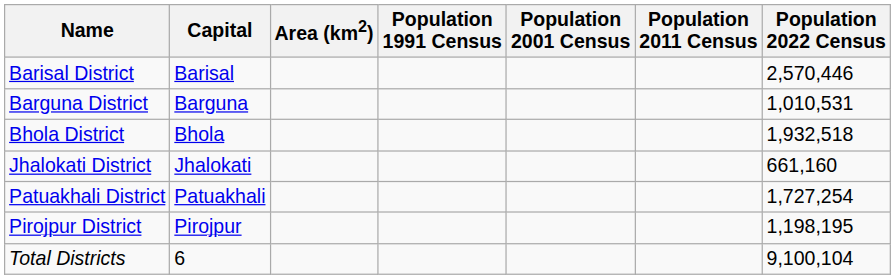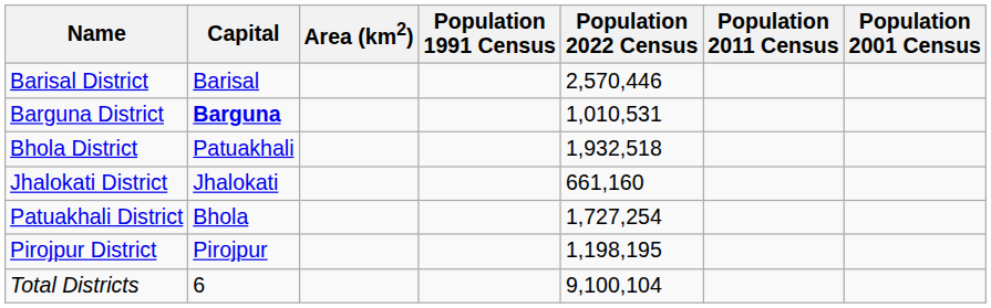columns swapped: Population 2001 Census <-> Population 2022 Census
Barguna District | Capital: normal -> bold
Bhola District | Capital: Bhola -> Patuakhali
Patuakhali District | Capital: Patuakhali -> Bhola
